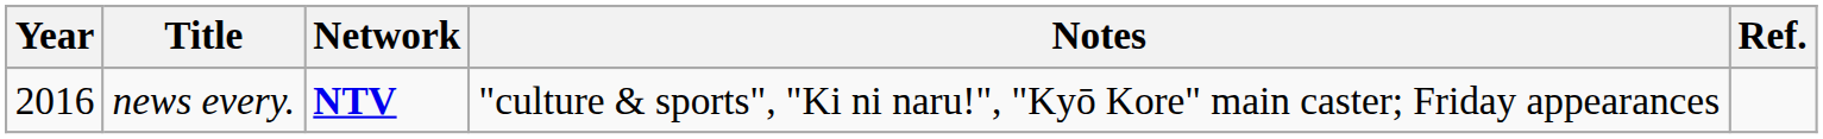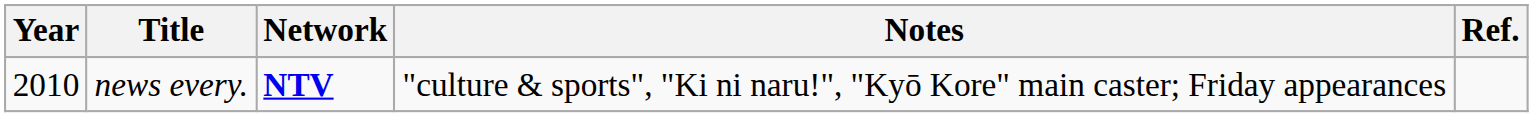news every. | Year: 2016 -> 2010
